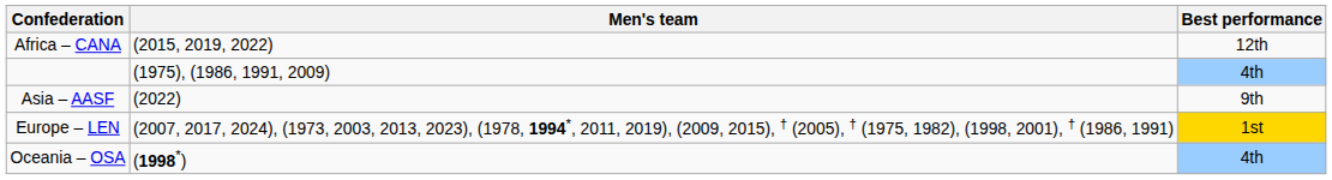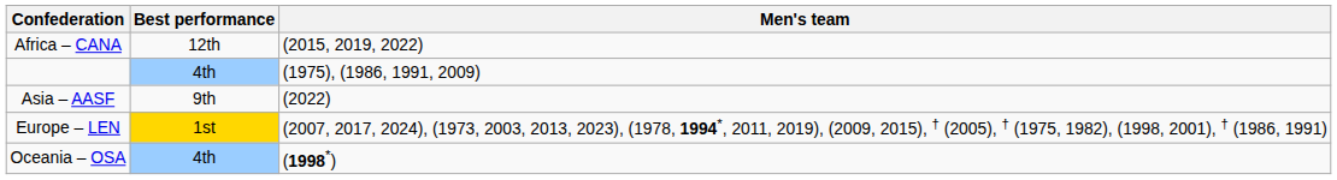columns swapped: Best performance <-> Men's team
